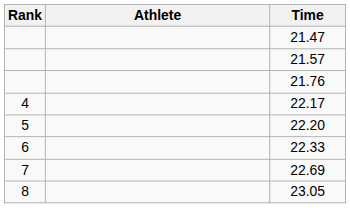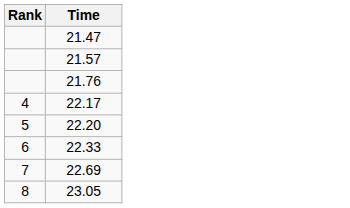- column: Athlete
